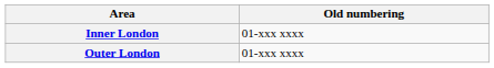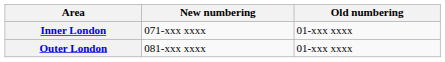+ column: New numbering | 071-xxx xxxx | 081-xxx xxxx
